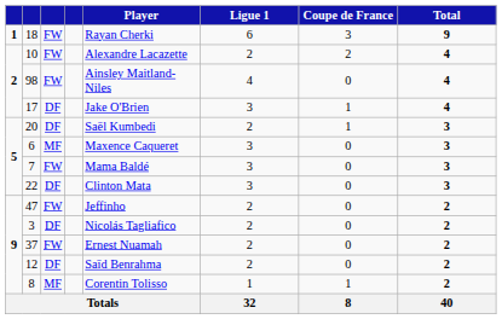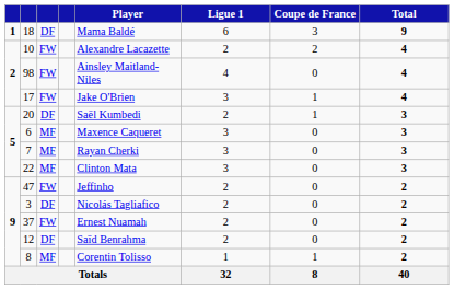18 | column 3: FW -> DF
18 | Player: Rayan Cherki -> Mama Baldé
17 | column 3: DF -> FW
7 | column 3: FW -> MF
7 | Player: Mama Baldé -> Rayan Cherki
22 | column 3: DF -> MF
